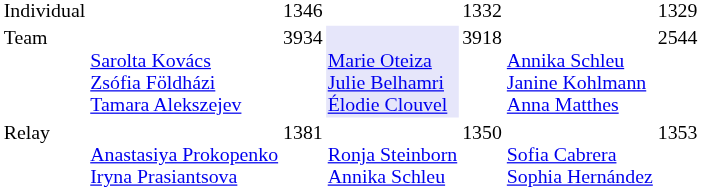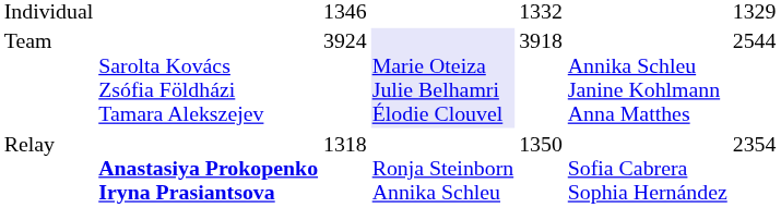Team | column 3: 3934 -> 3924
Relay | column 2: normal -> bold
Relay | column 3: 1381 -> 1318
Relay | column 7: 1353 -> 2354
